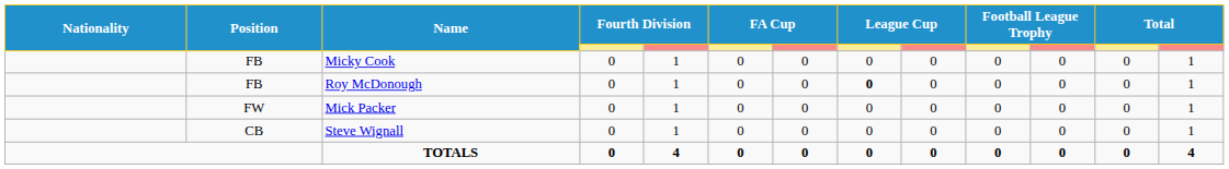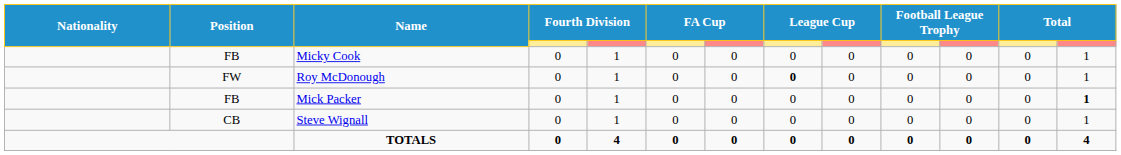Roy McDonough | Position: FB -> FW
Mick Packer | Position: FW -> FB
Mick Packer | column 13: normal -> bold
